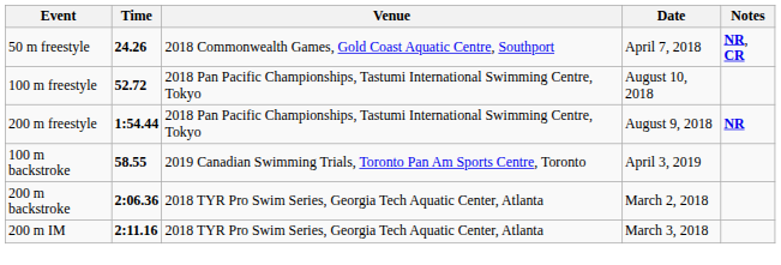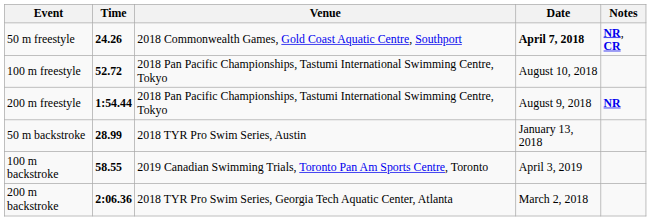50 m freestyle | Date: normal -> bold
+ row: 50 m backstroke | 28.99 | 2018 TYR Pro Swim Series, Austin | January 13, 2018
- row: 200 m IM | 2:11.16 | 2018 TYR Pro Swim Series, Georgia Tech Aquatic Center, Atlanta | March 3, 2018
